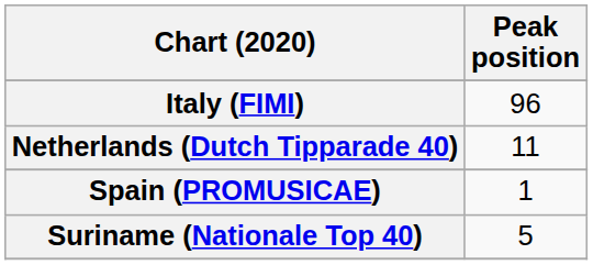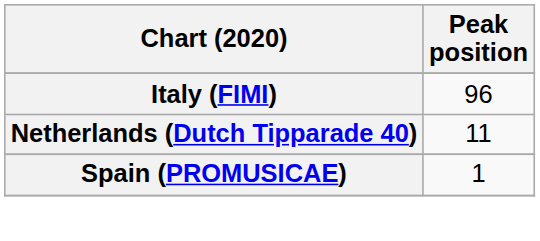- row: Suriname (Nationale Top 40) | 5
